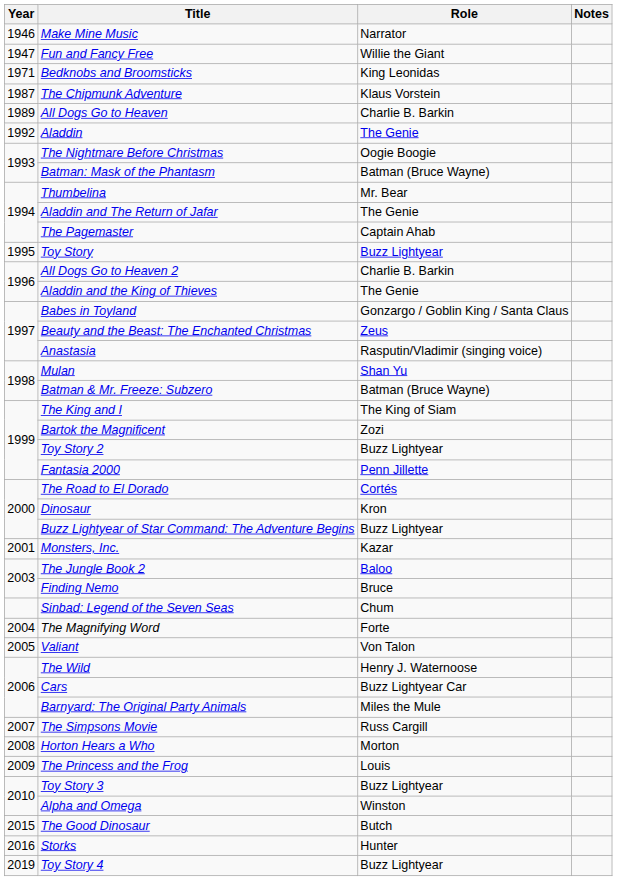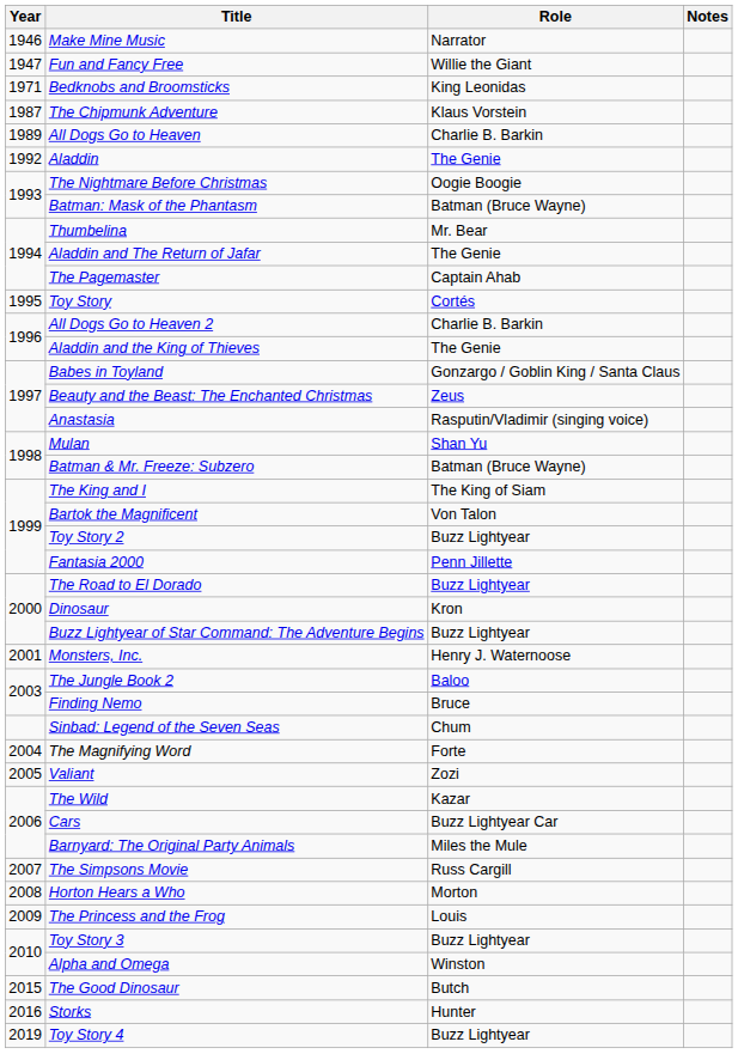Toy Story | Role: Buzz Lightyear -> Cortés
Bartok the Magnificent | Role: Zozi -> Von Talon
The Road to El Dorado | Role: Cortés -> Buzz Lightyear
Monsters, Inc. | Role: Kazar -> Henry J. Waternoose
Valiant | Role: Von Talon -> Zozi
The Wild | Role: Henry J. Waternoose -> Kazar
